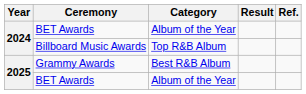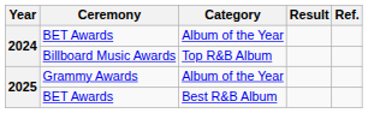Grammy Awards | Category: Best R&B Album -> Album of the Year
2025 / BET Awards | Category: Album of the Year -> Best R&B Album
